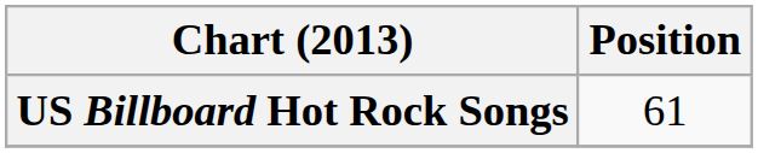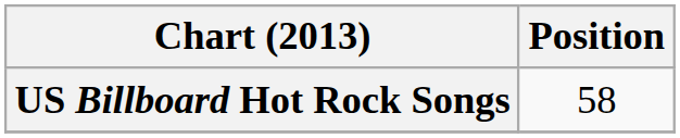US Billboard Hot Rock Songs | Position: 61 -> 58
